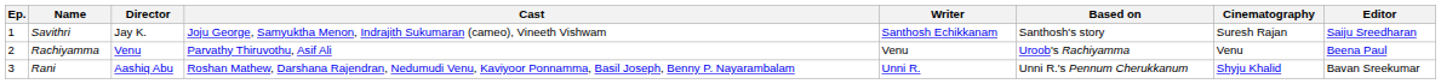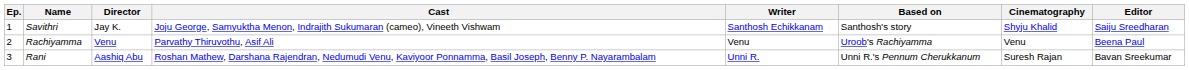Savithri | Cinematography: Suresh Rajan -> Shyju Khalid
Rani | Cinematography: Shyju Khalid -> Suresh Rajan
